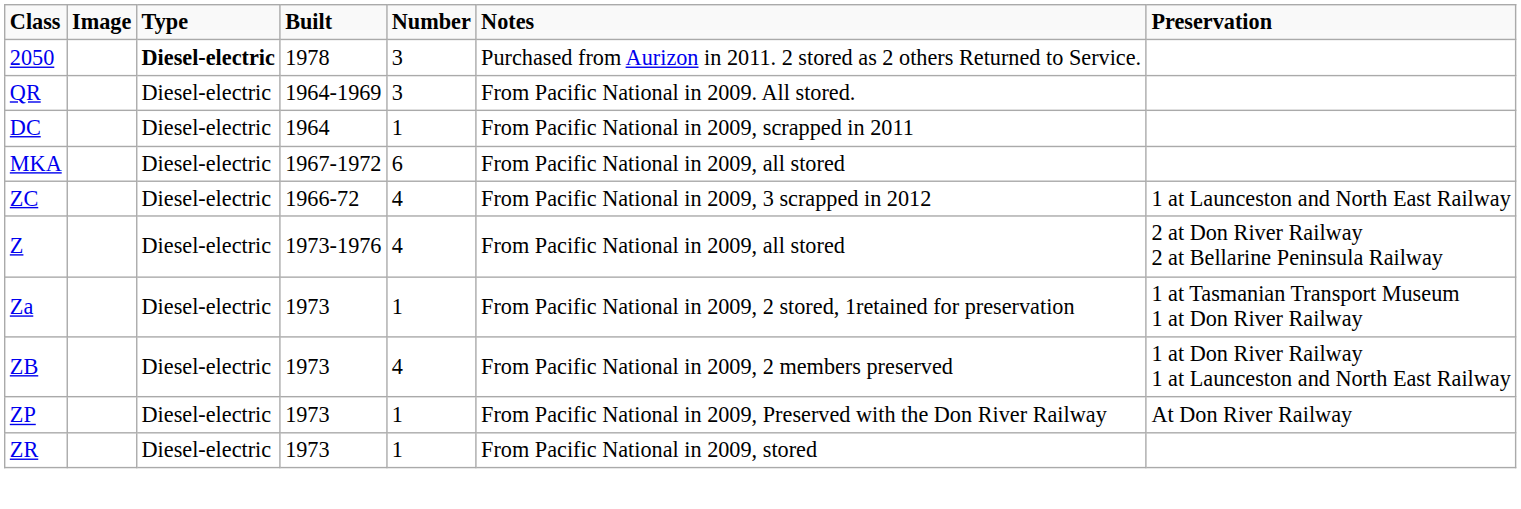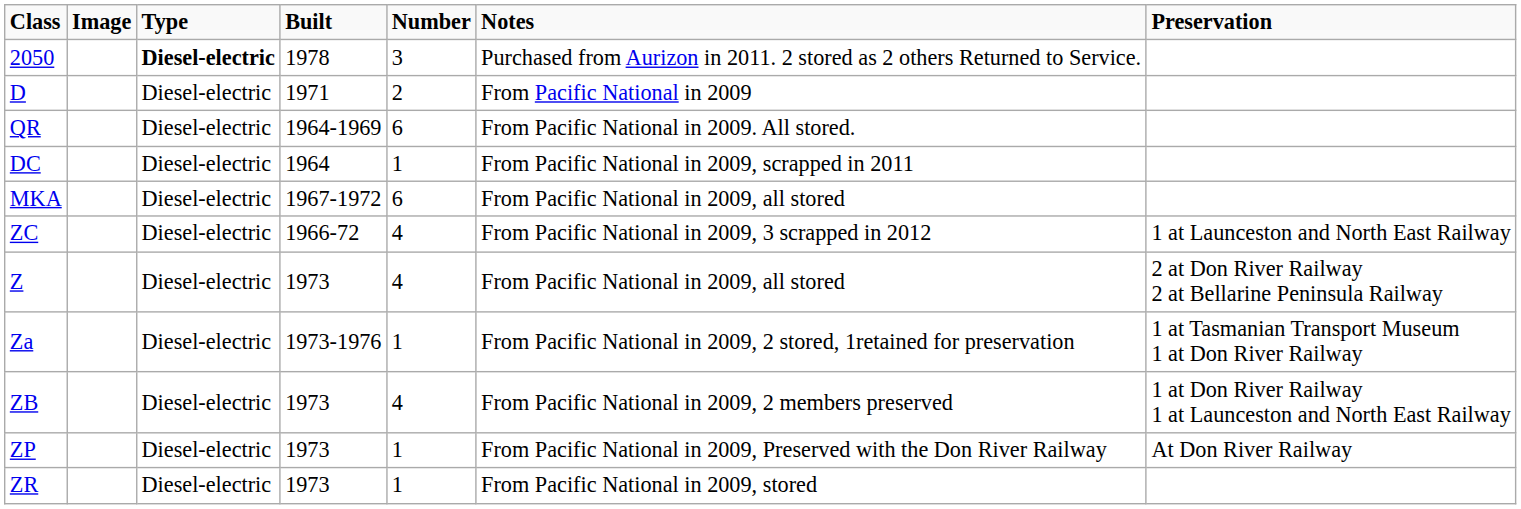+ row: D | Diesel-electric | 1971 | 2 | From Pacific National in 2009
QR | Number: 3 -> 6
Z | Built: 1973-1976 -> 1973
Za | Built: 1973 -> 1973-1976
